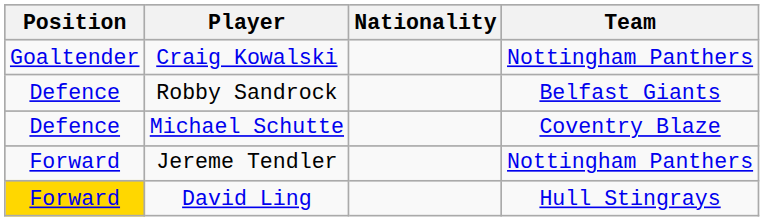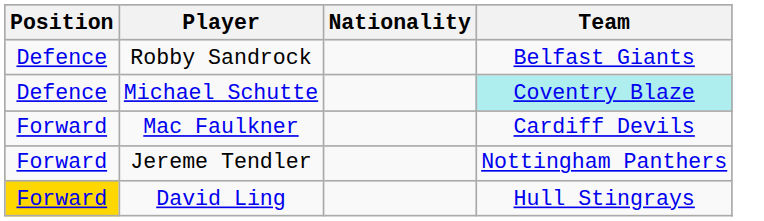- row: Goaltender | Craig Kowalski | Nottingham Panthers
Michael Schutte | Team: no background -> paleturquoise background
+ row: Forward | Mac Faulkner | Cardiff Devils
